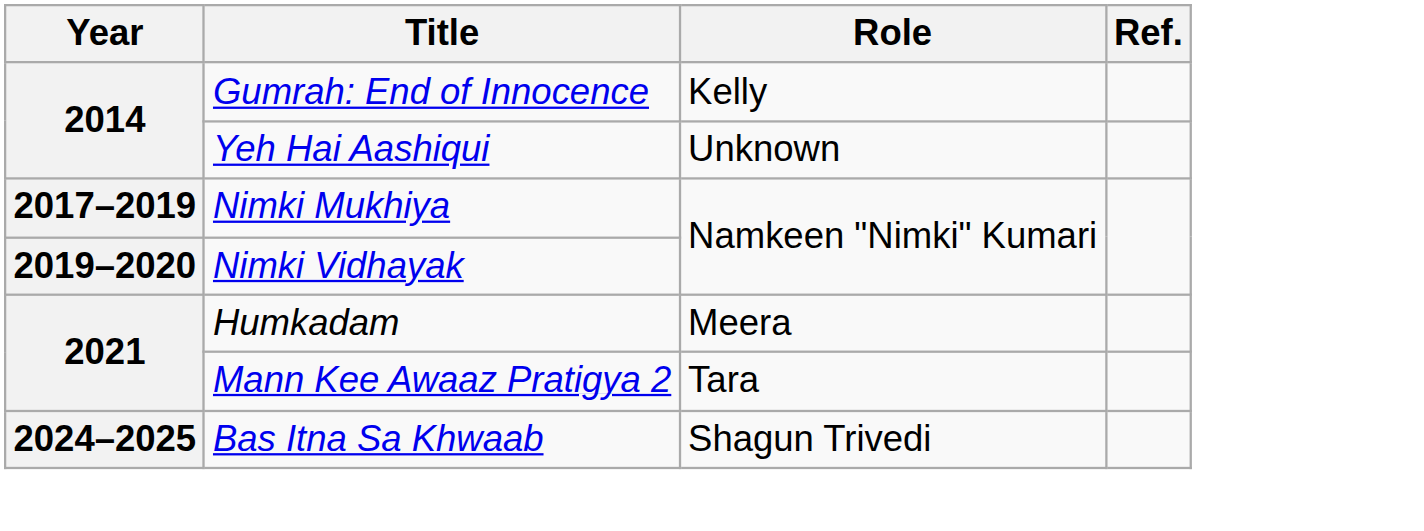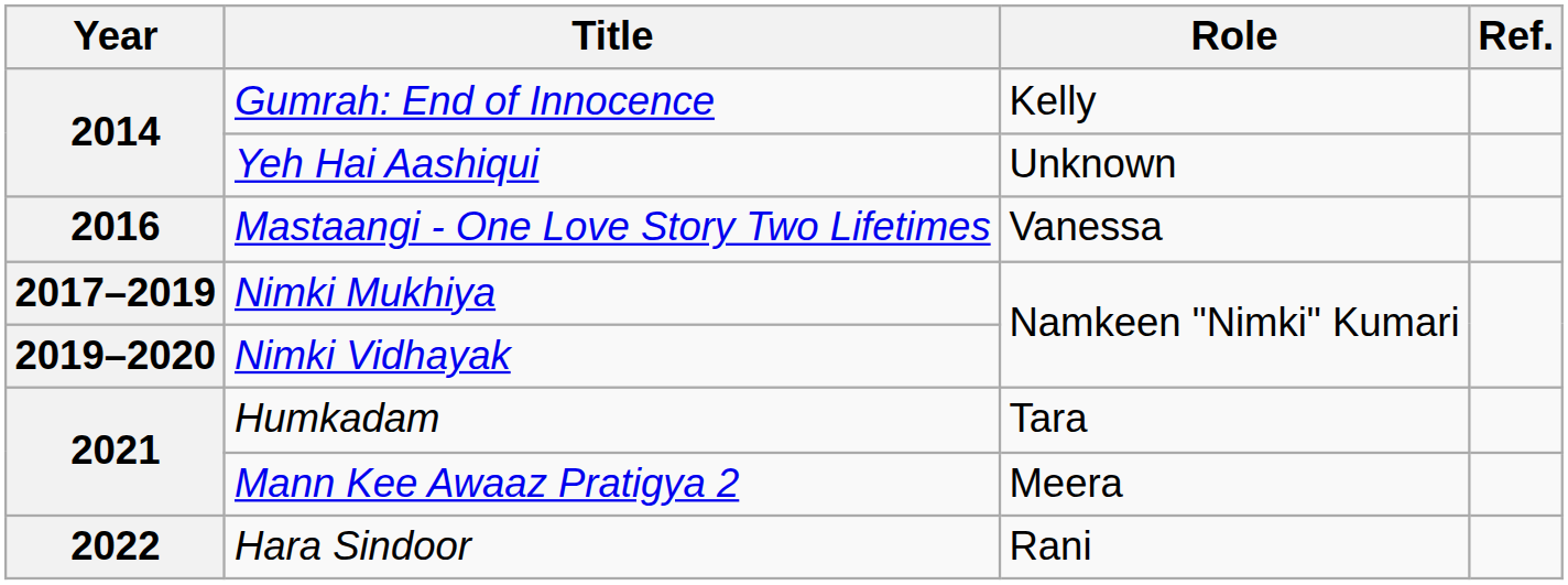+ row: 2016 | Mastaangi - One Love Story Two Lifetimes | Vanessa
Humkadam | Role: Meera -> Tara
Mann Kee Awaaz Pratigya 2 | Role: Tara -> Meera
+ row: 2022 | Hara Sindoor | Rani
- row: 2024–2025 | Bas Itna Sa Khwaab | Shagun Trivedi
